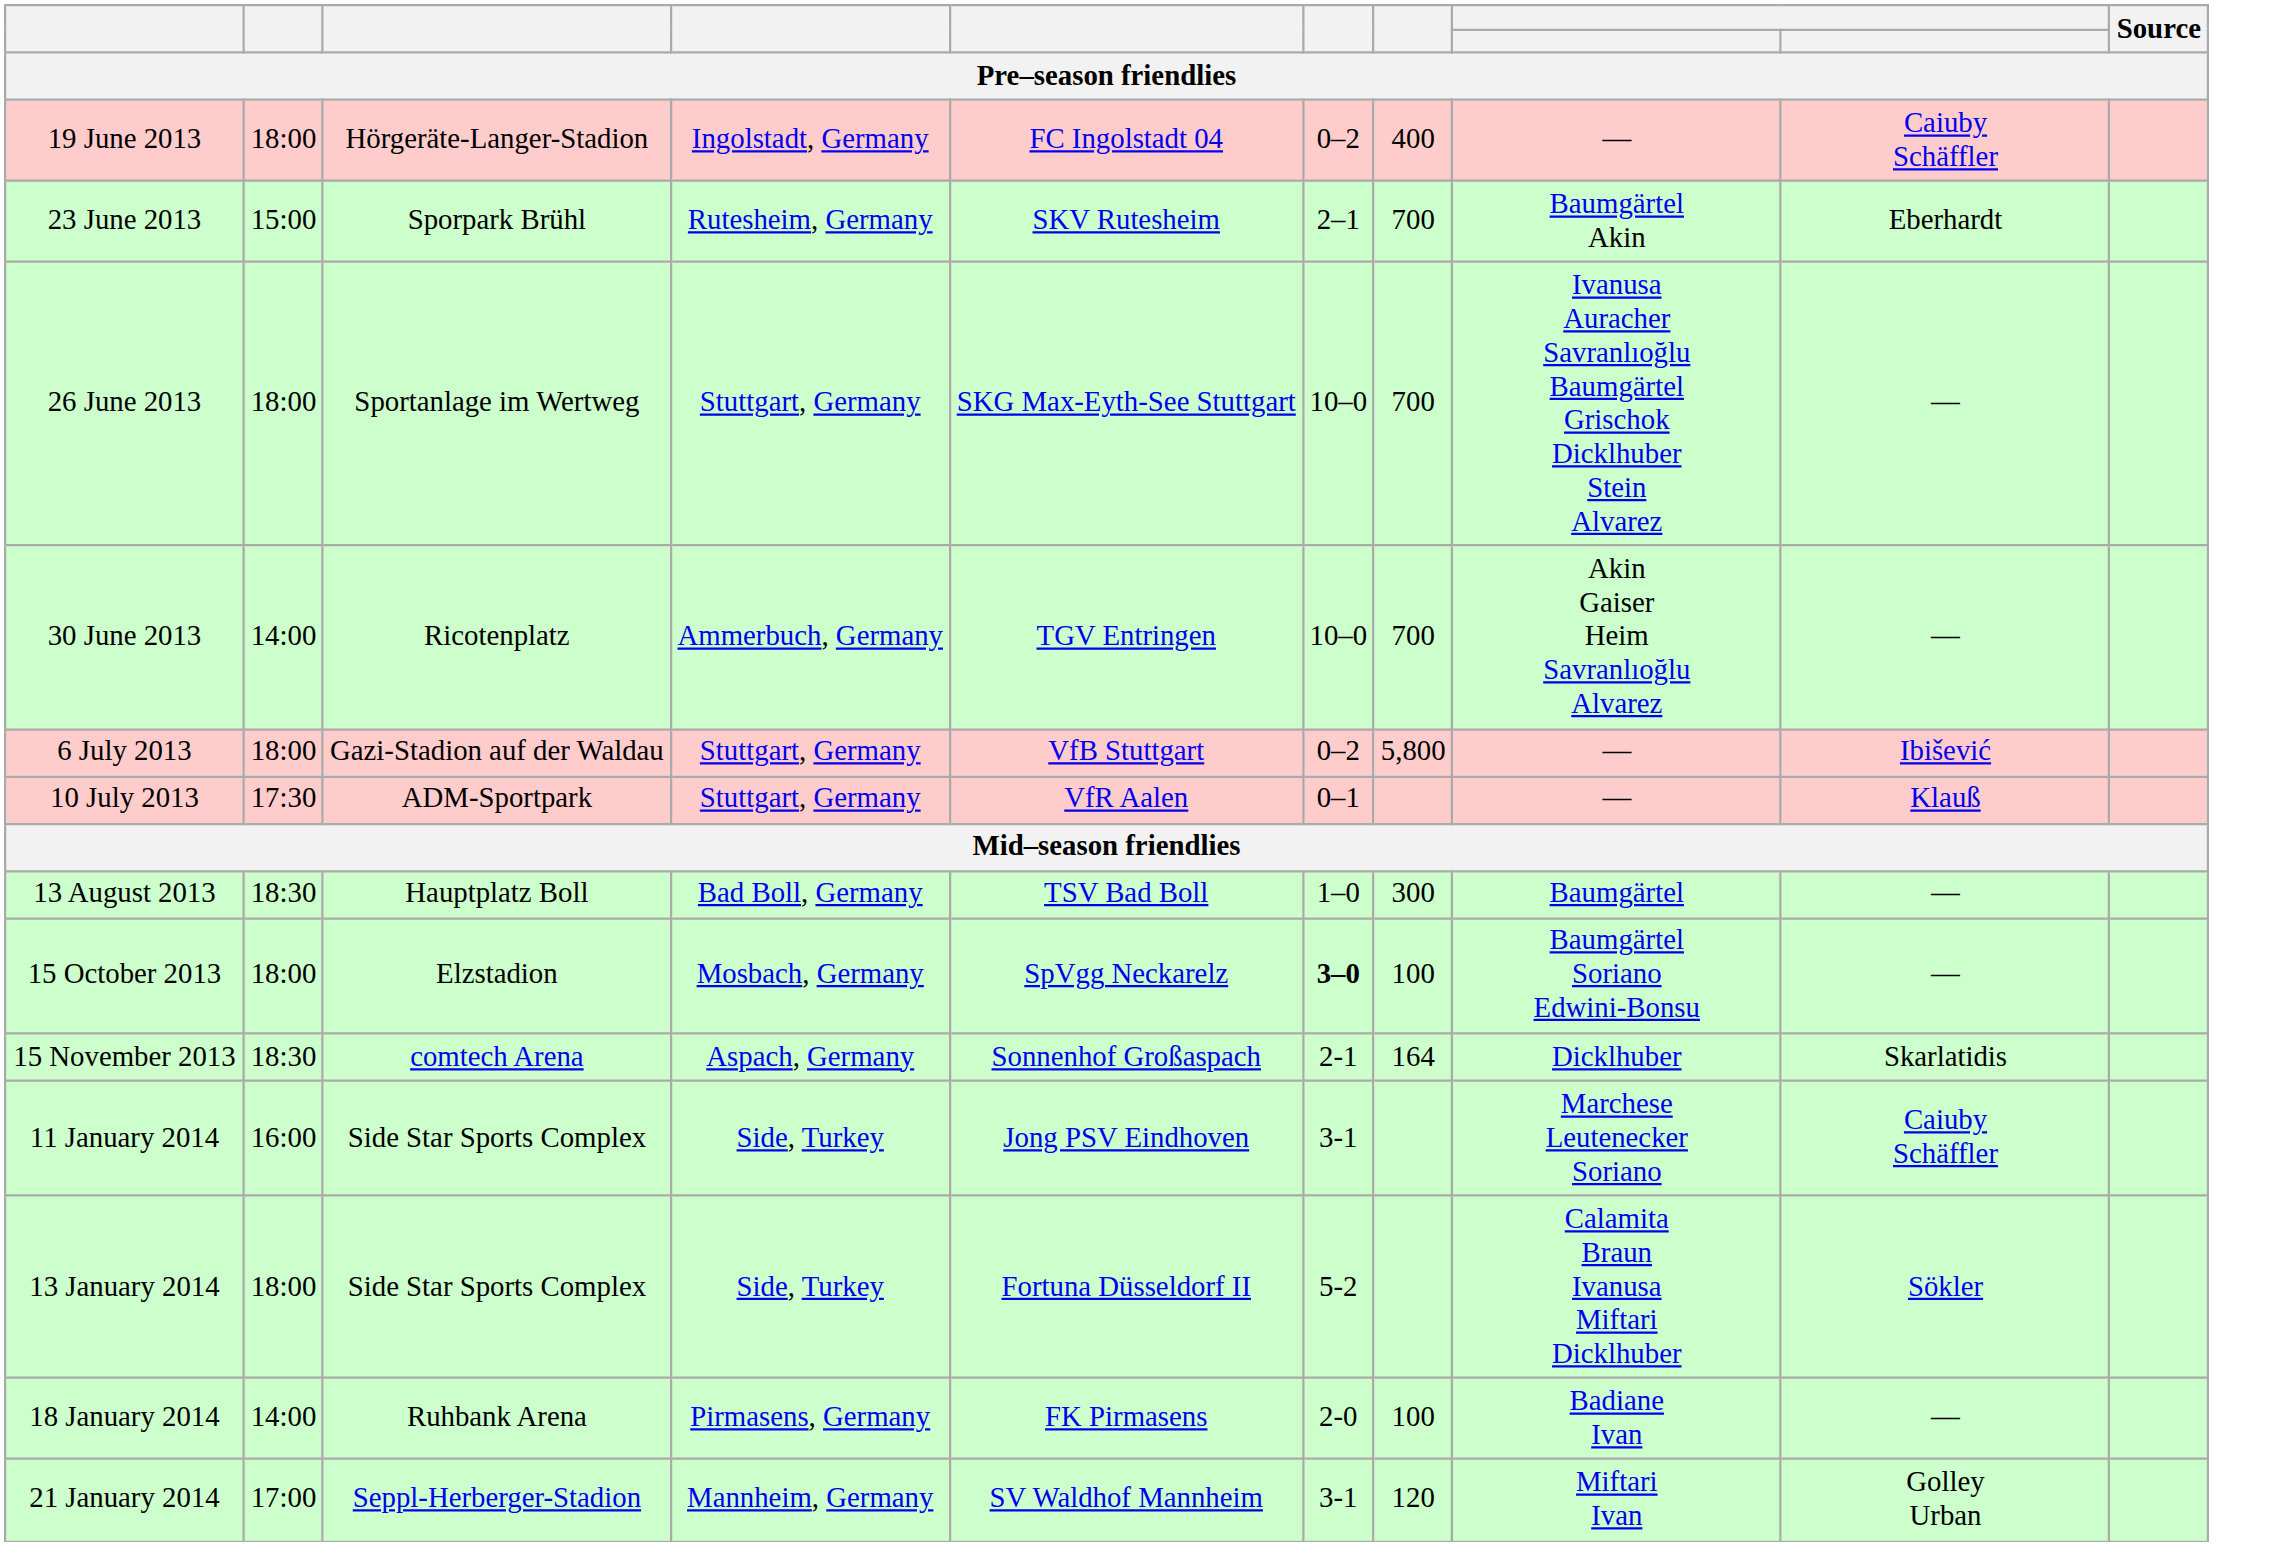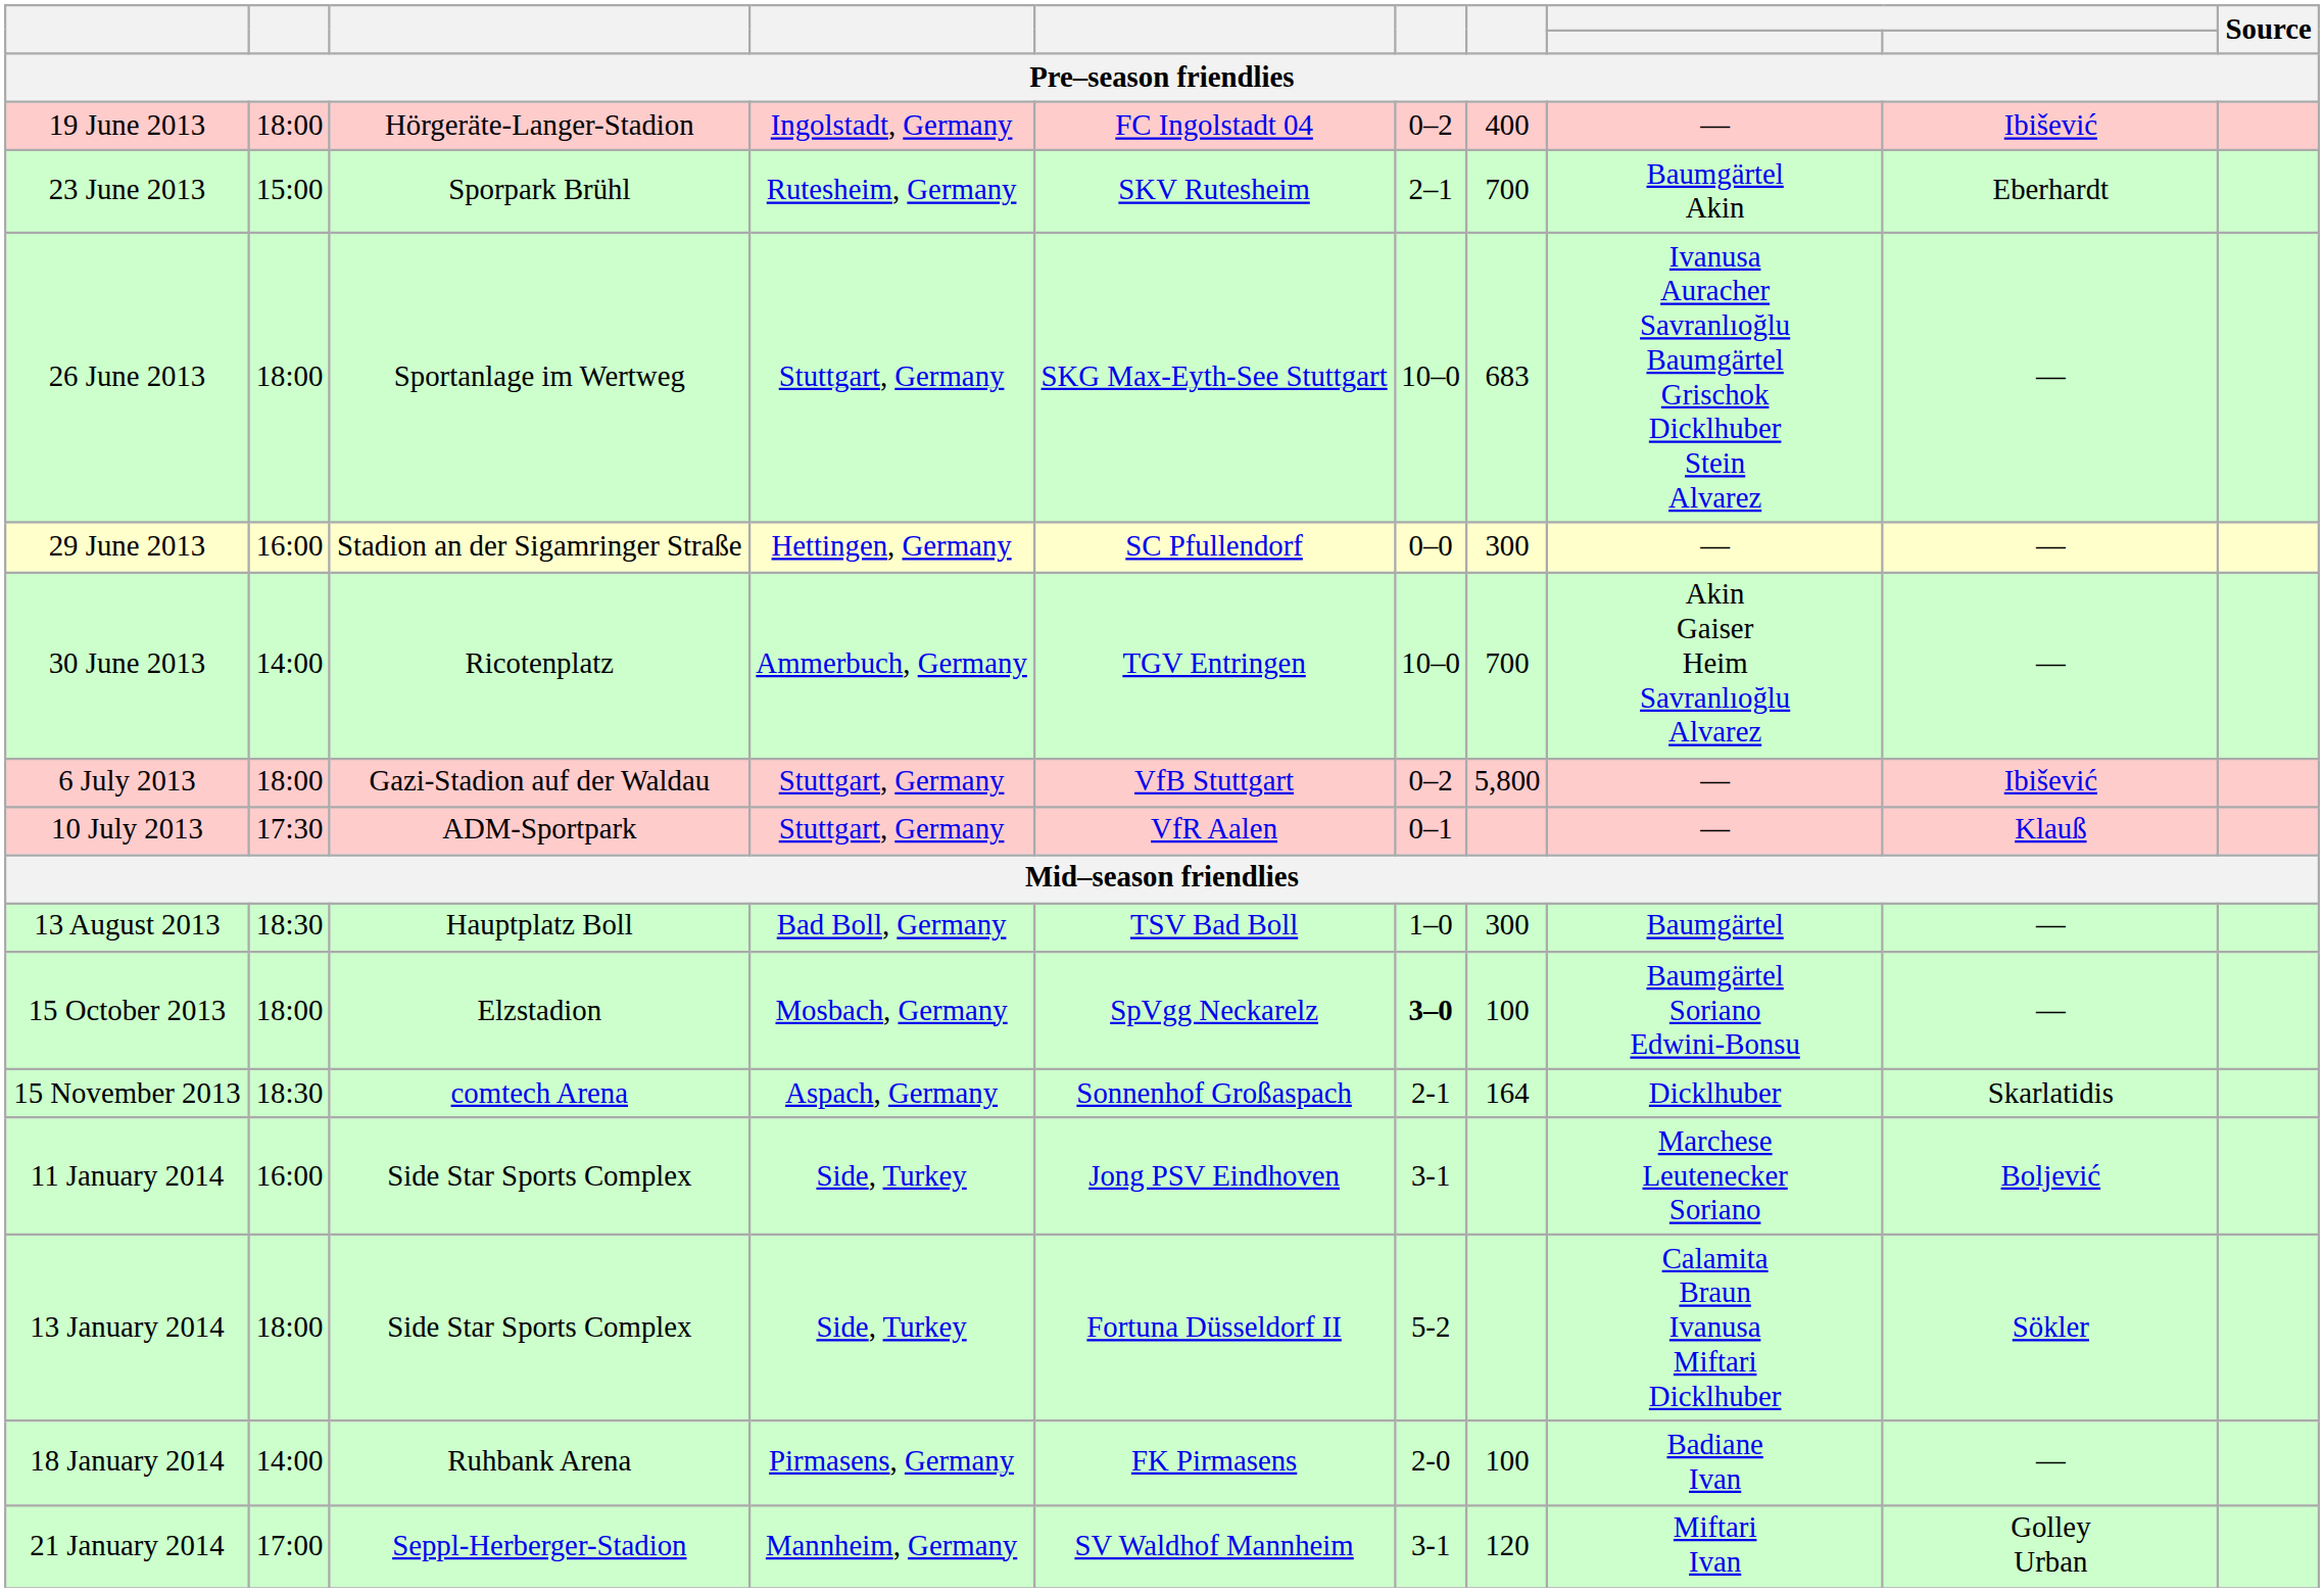19 June 2013 | column 9: Caiuby Schäffler -> Ibišević
26 June 2013 | column 7: 700 -> 683
+ row: 29 June 2013 | 16:00 | Stadion an der Sigamringer Straße | Hettingen, Germany | SC Pfullendorf | 0–0 | 300 | — | —
11 January 2014 | column 9: Caiuby Schäffler -> Boljević
